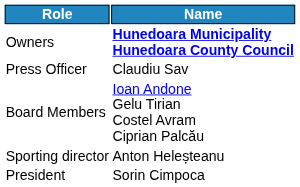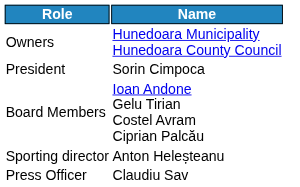Owners | Name: bold -> normal
rows swapped: President <-> Press Officer
